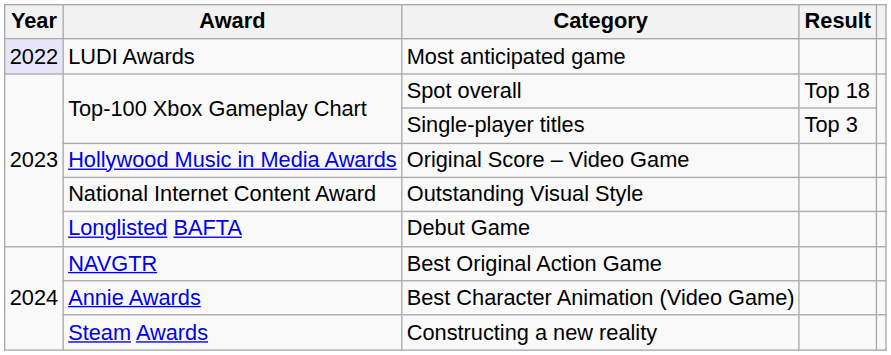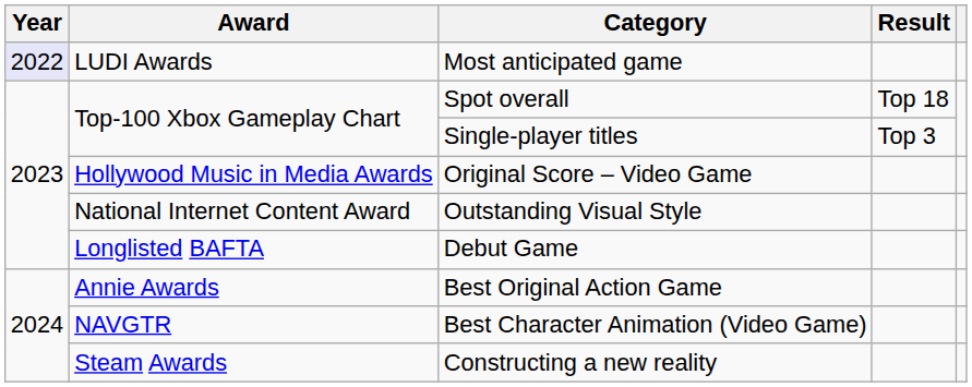Best Original Action Game | Award: NAVGTR -> Annie Awards
Best Character Animation (Video Game) | Award: Annie Awards -> NAVGTR
